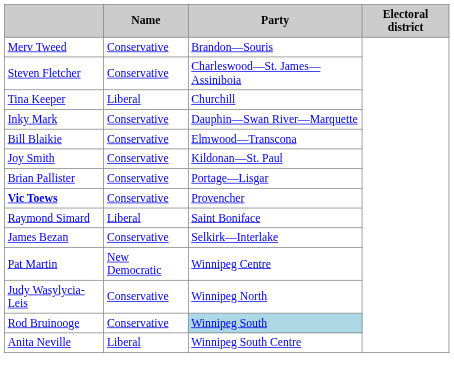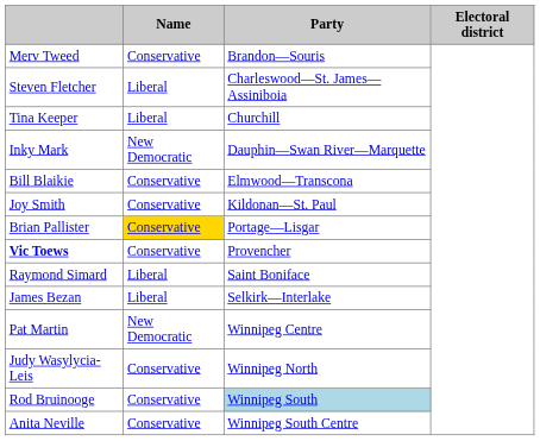Steven Fletcher | Name: Conservative -> Liberal
Inky Mark | Name: Conservative -> New Democratic
Brian Pallister | Name: no background -> gold background
James Bezan | Name: Conservative -> Liberal
Anita Neville | Name: Liberal -> Conservative
